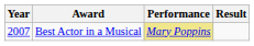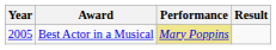Best Actor in a Musical | Year: 2007 -> 2005
